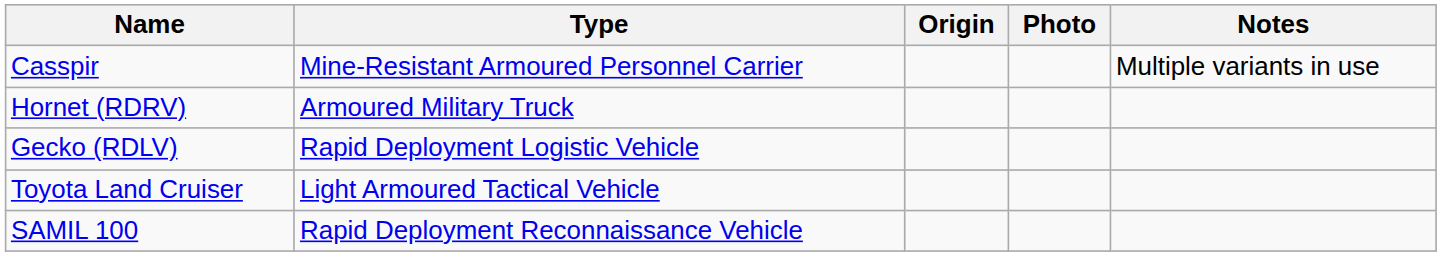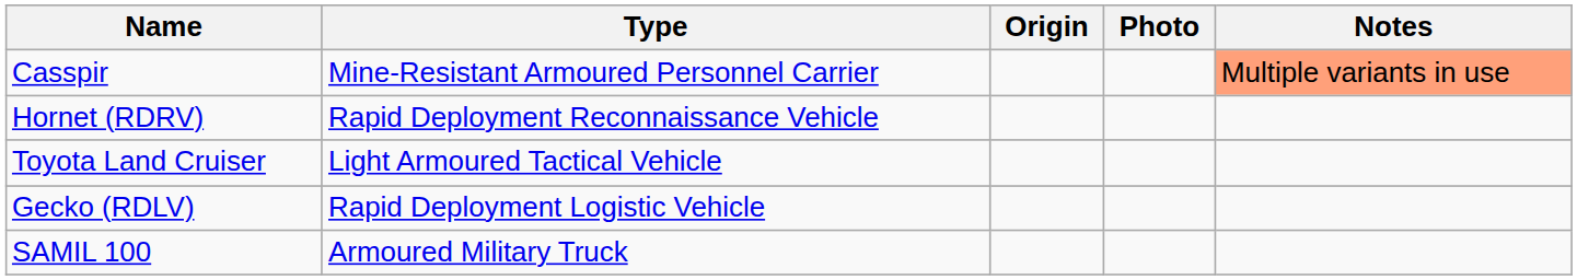Casspir | Notes: no background -> lightsalmon background
Hornet (RDRV) | Type: Armoured Military Truck -> Rapid Deployment Reconnaissance Vehicle
rows swapped: Gecko (RDLV) <-> Toyota Land Cruiser
SAMIL 100 | Type: Rapid Deployment Reconnaissance Vehicle -> Armoured Military Truck
